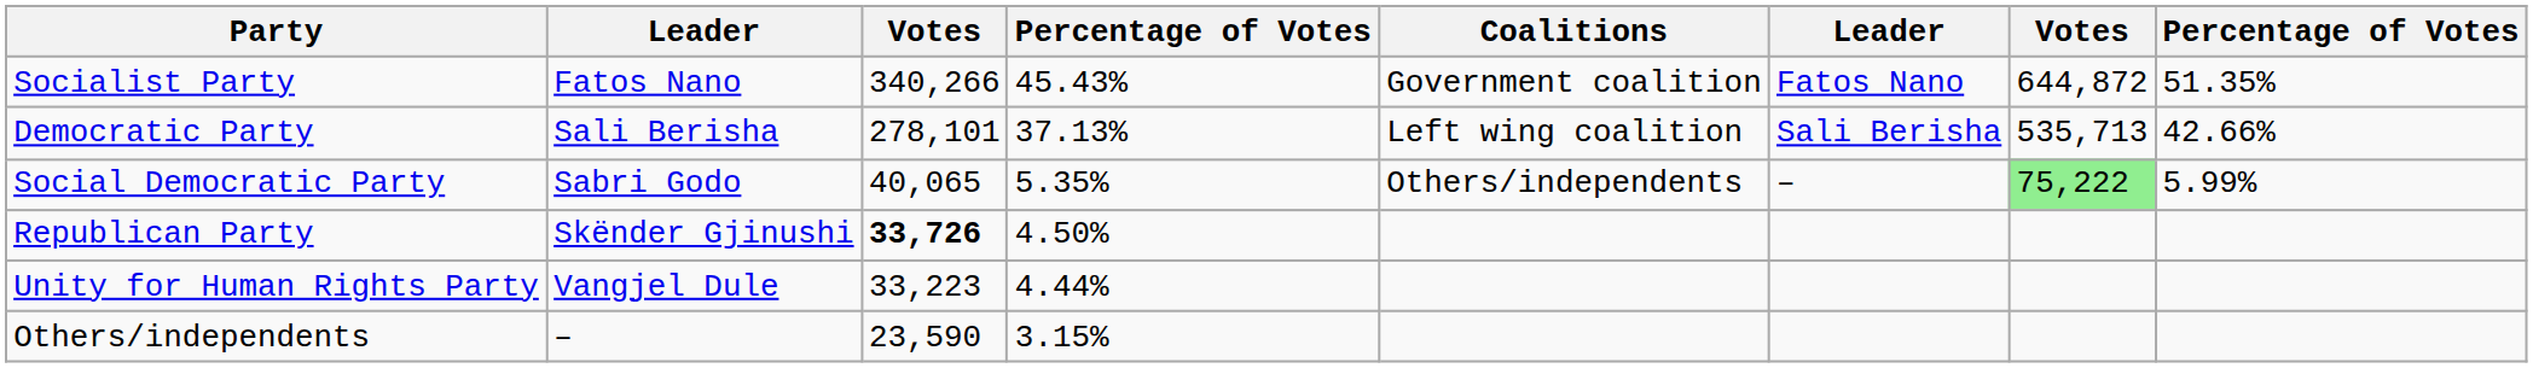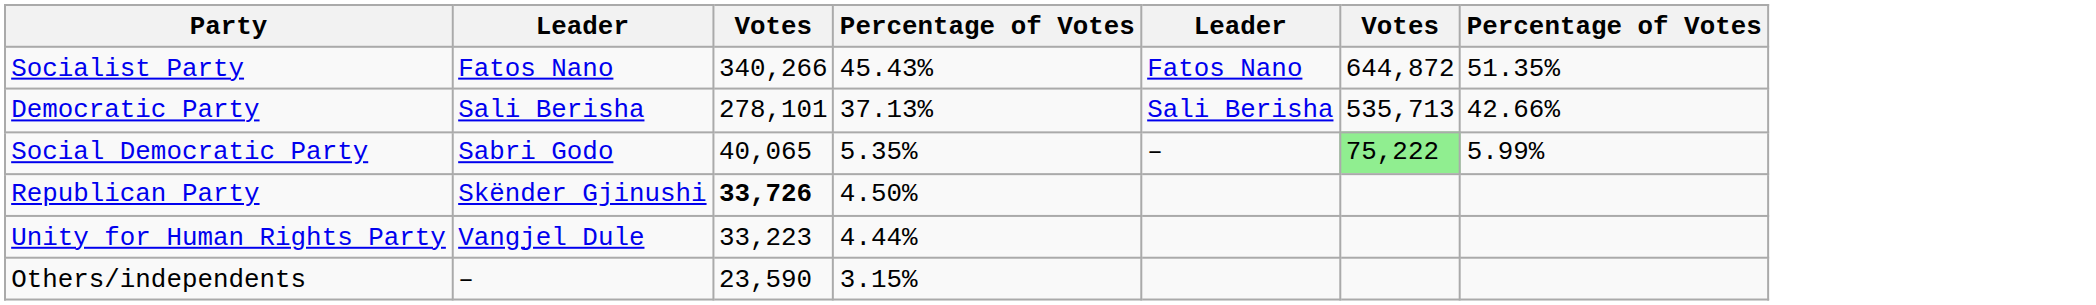- column: Coalitions | Government coalition | Left wing coalition | Others/independents
